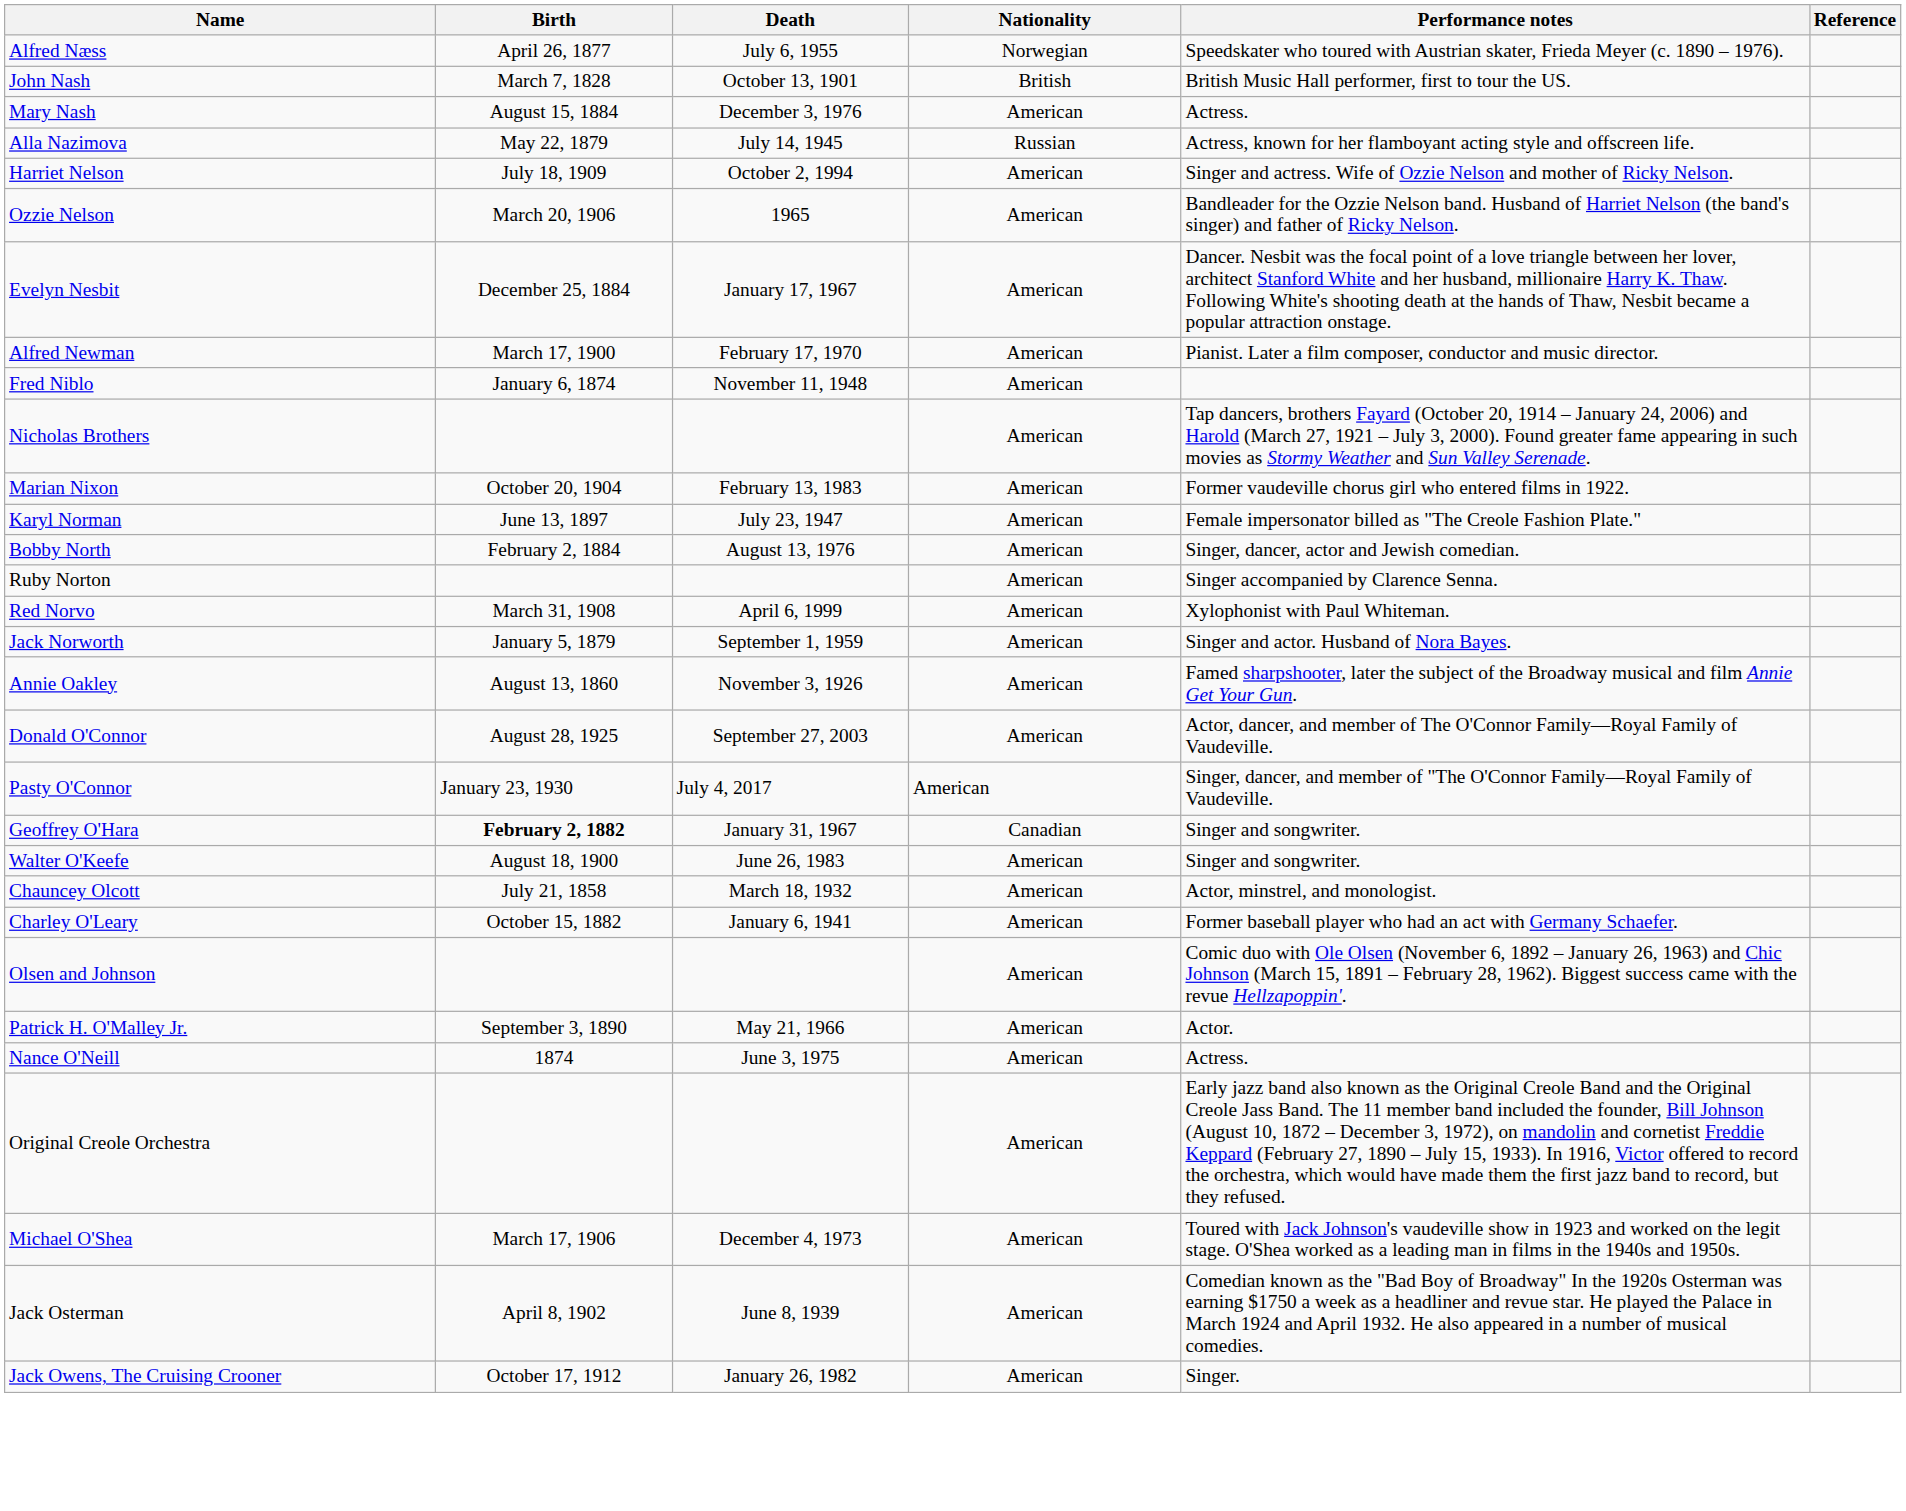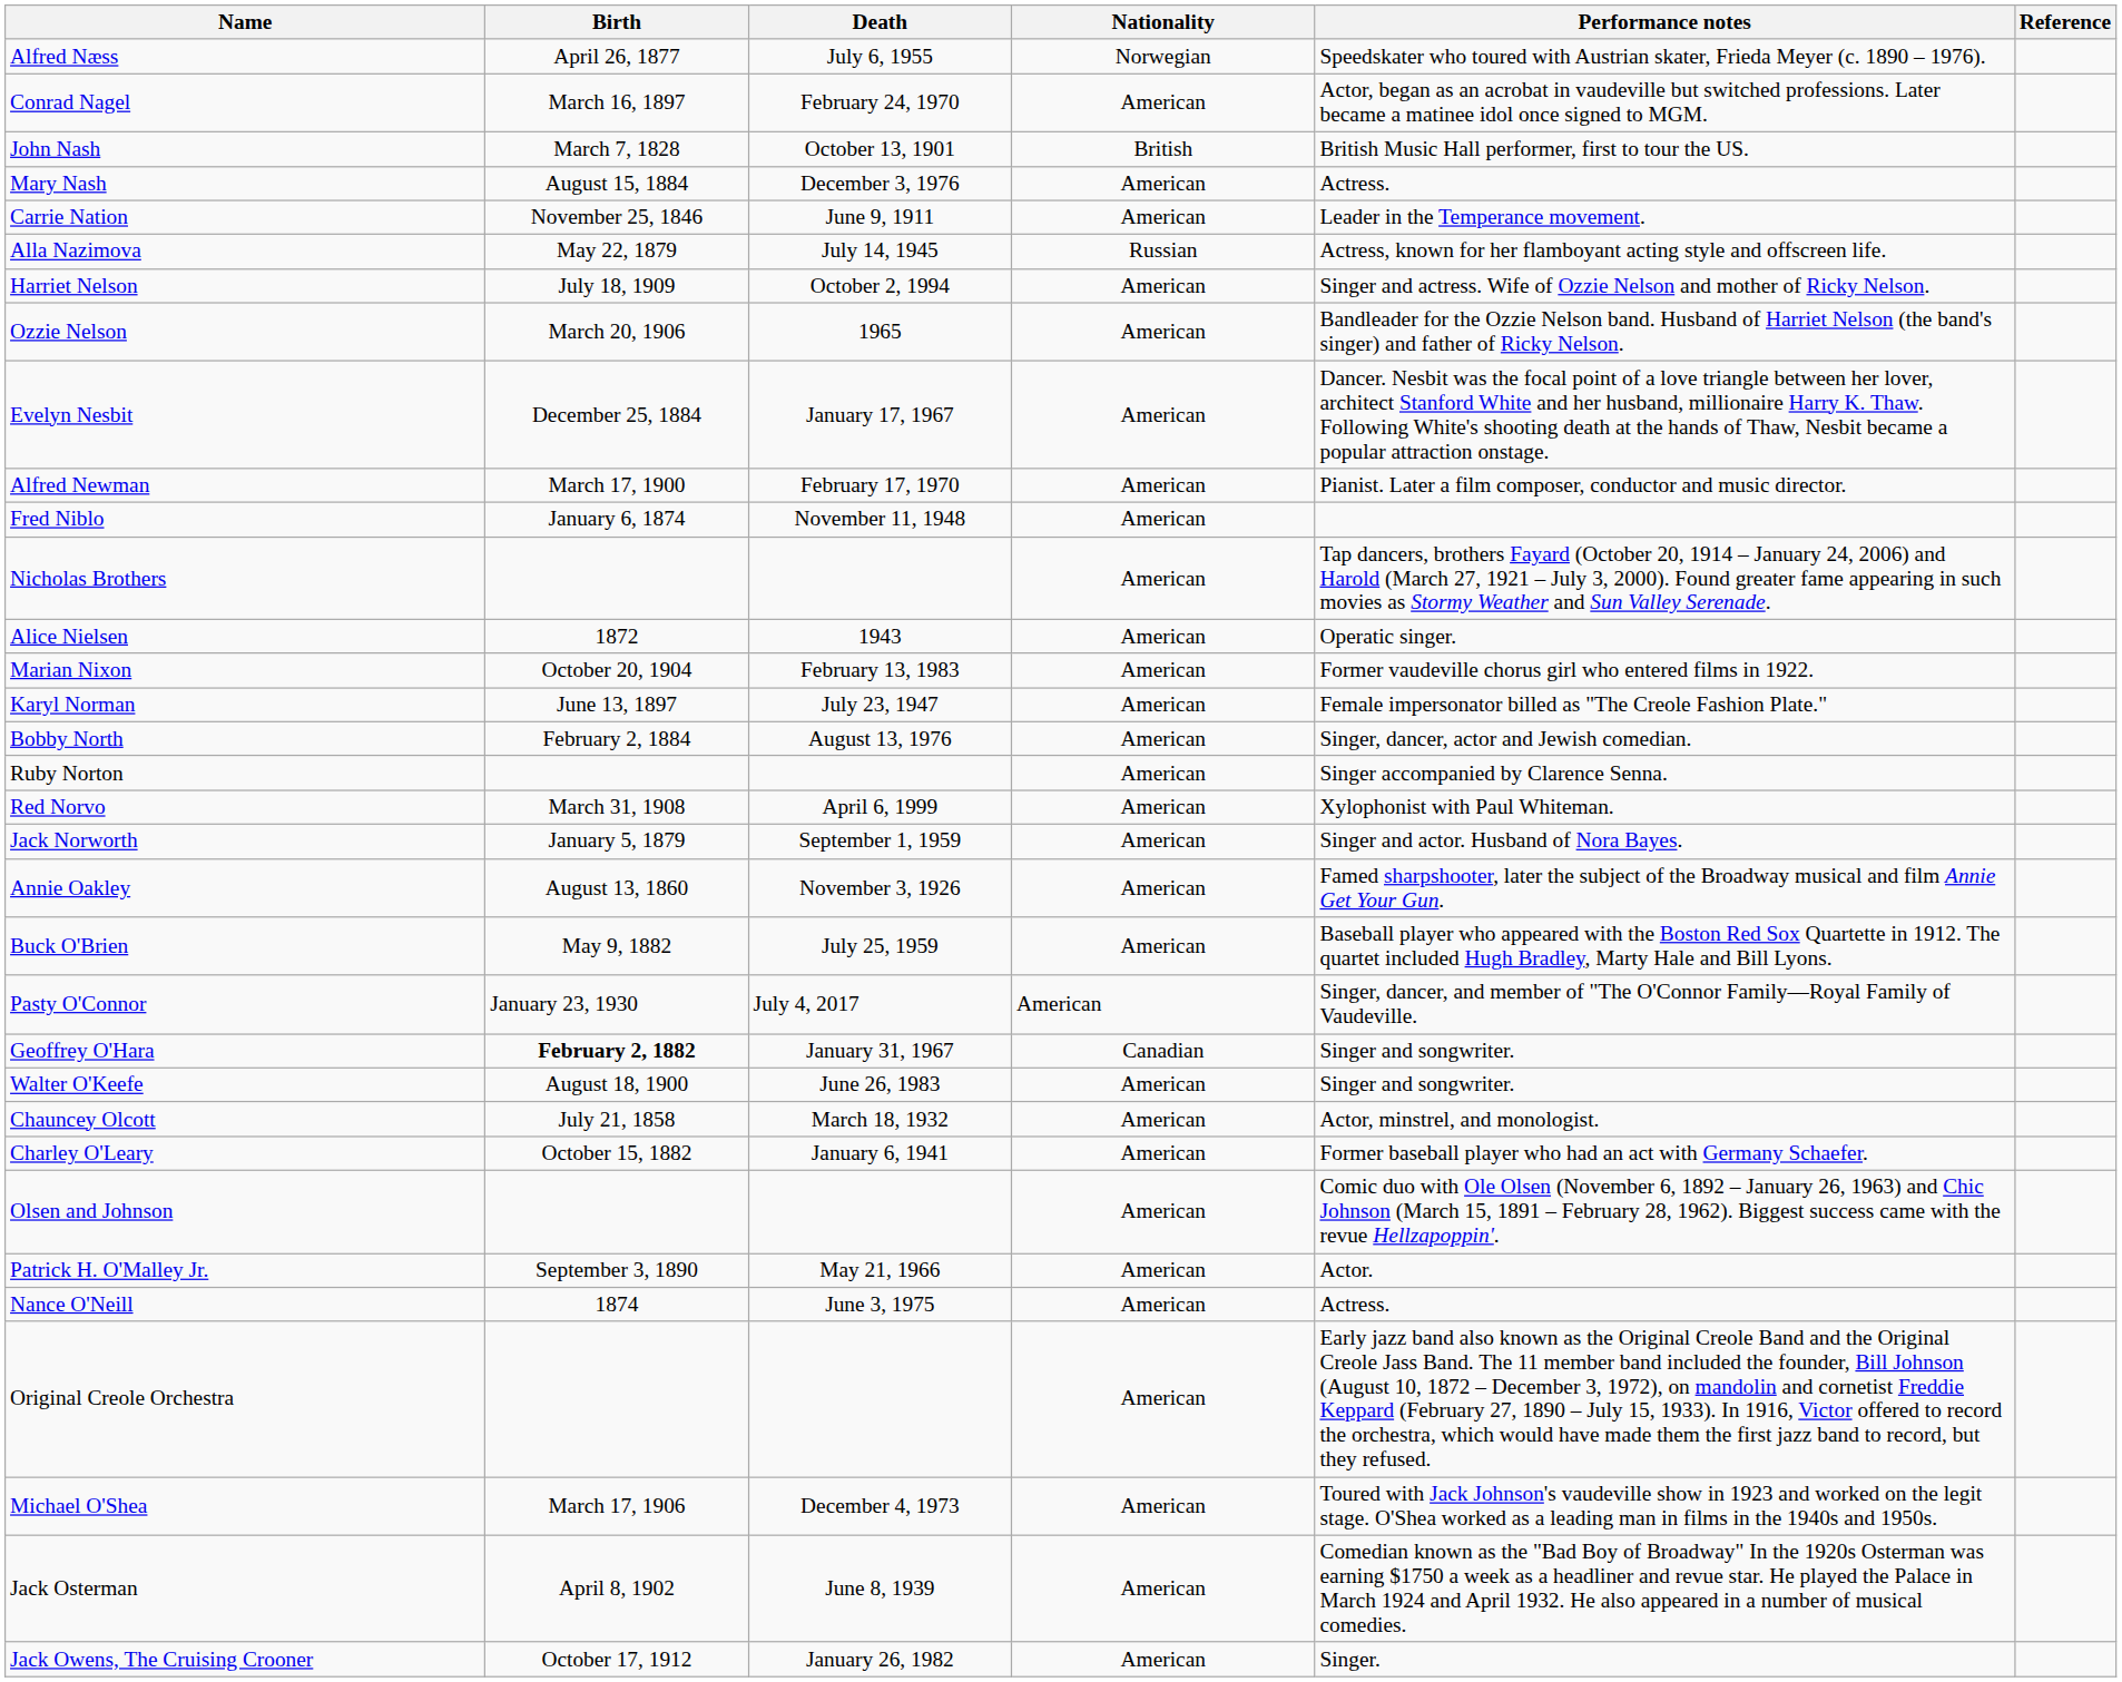+ row: Conrad Nagel | March 16, 1897 | February 24, 1970 | American | Actor, began as an acrobat in vaudeville but switched professions. Later became a matinee idol once signed to MGM.
+ row: Carrie Nation | November 25, 1846 | June 9, 1911 | American | Leader in the Temperance movement.
+ row: Alice Nielsen | 1872 | 1943 | American | Operatic singer.
+ row: Buck O'Brien | May 9, 1882 | July 25, 1959 | American | Baseball player who appeared with the Boston Red Sox Quartette in 1912. The quartet included Hugh Bradley, Marty Hale and Bill Lyons.
- row: Donald O'Connor | August 28, 1925 | September 27, 2003 | American | Actor, dancer, and member of The O'Connor Family—Royal Family of Vaudeville.
